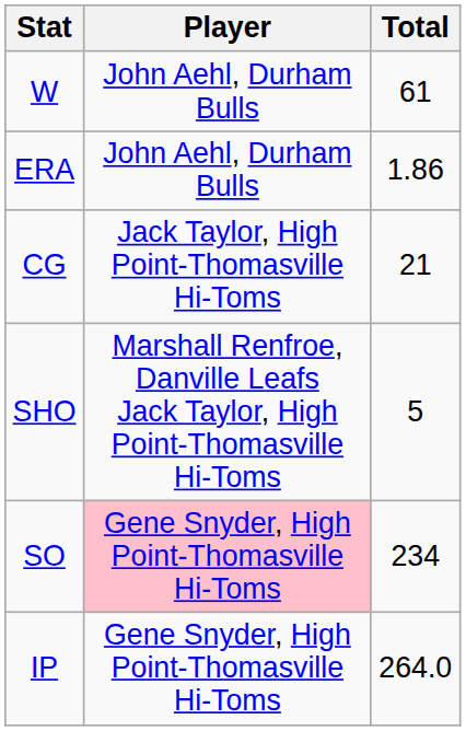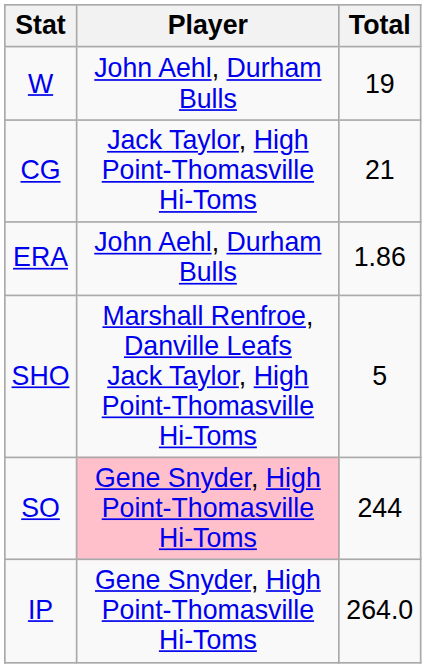W | Total: 61 -> 19
rows swapped: ERA <-> CG
SO | Total: 234 -> 244
